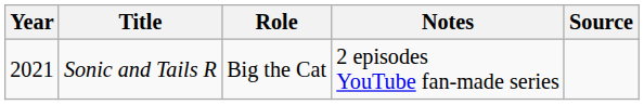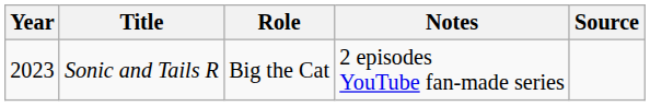Sonic and Tails R | Year: 2021 -> 2023
